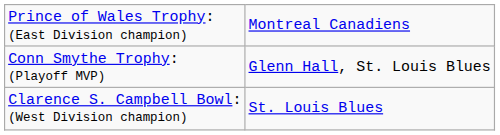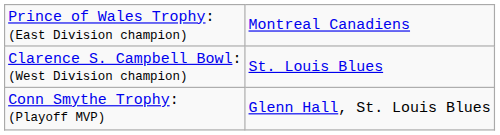rows swapped: Clarence S. Campbell Bowl: (West Division champion) <-> Conn Smythe Trophy: (Playoff MVP)
